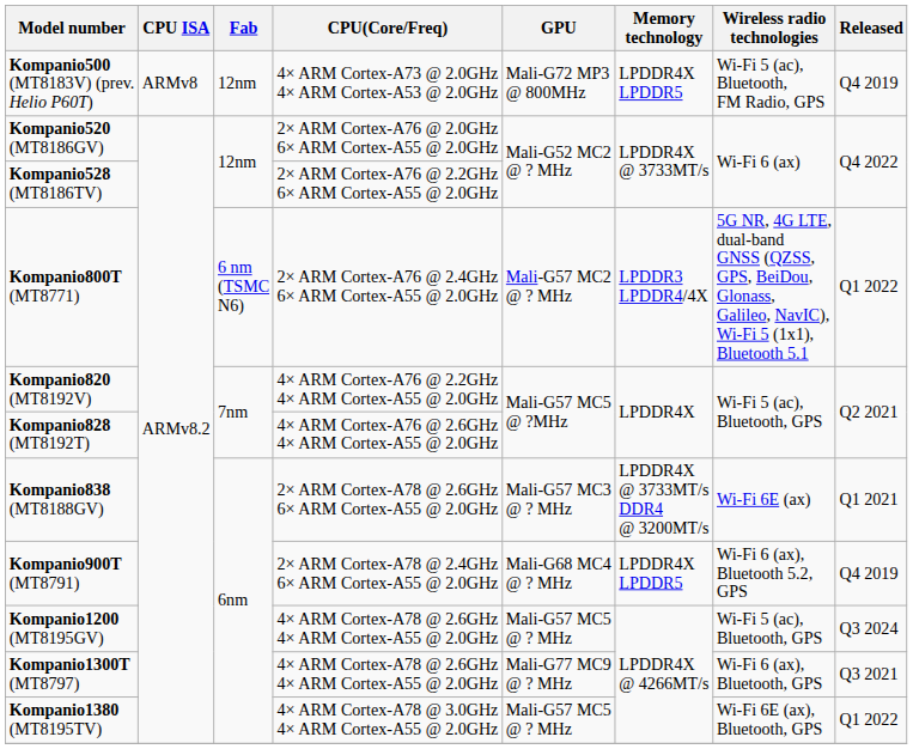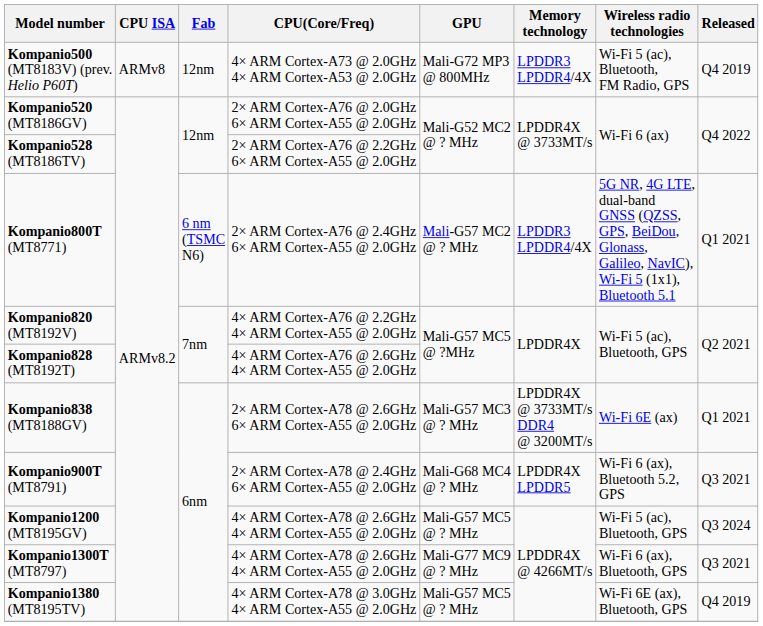Kompanio500 (MT8183V) (prev. Helio P60T) | Memory technology: LPDDR4X LPDDR5 -> LPDDR3 LPDDR4/4X
Kompanio800T (MT8771) | Released: Q1 2022 -> Q1 2021
Kompanio900T (MT8791) | Released: Q4 2019 -> Q3 2021
Kompanio1380 (MT8195TV) | Released: Q1 2022 -> Q4 2019
